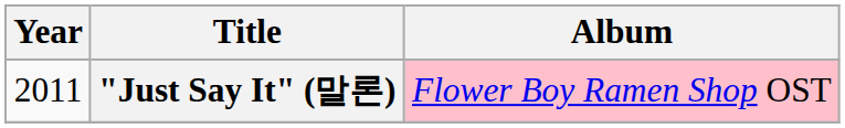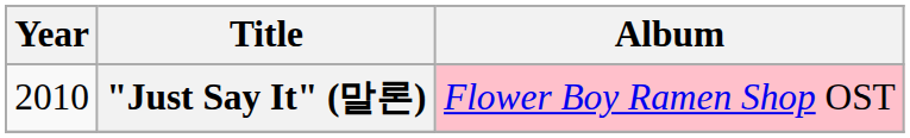"Just Say It" (말론) | Year: 2011 -> 2010
